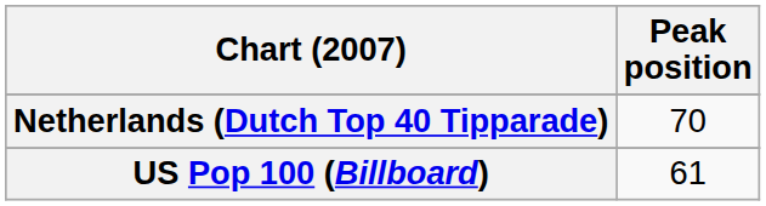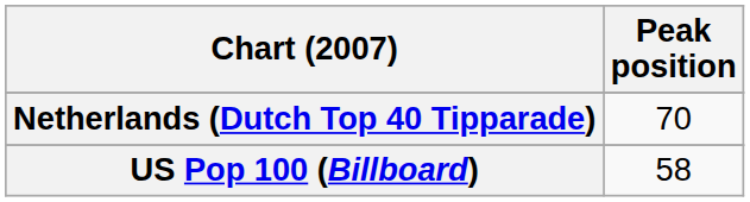US Pop 100 (Billboard) | Peak position: 61 -> 58
